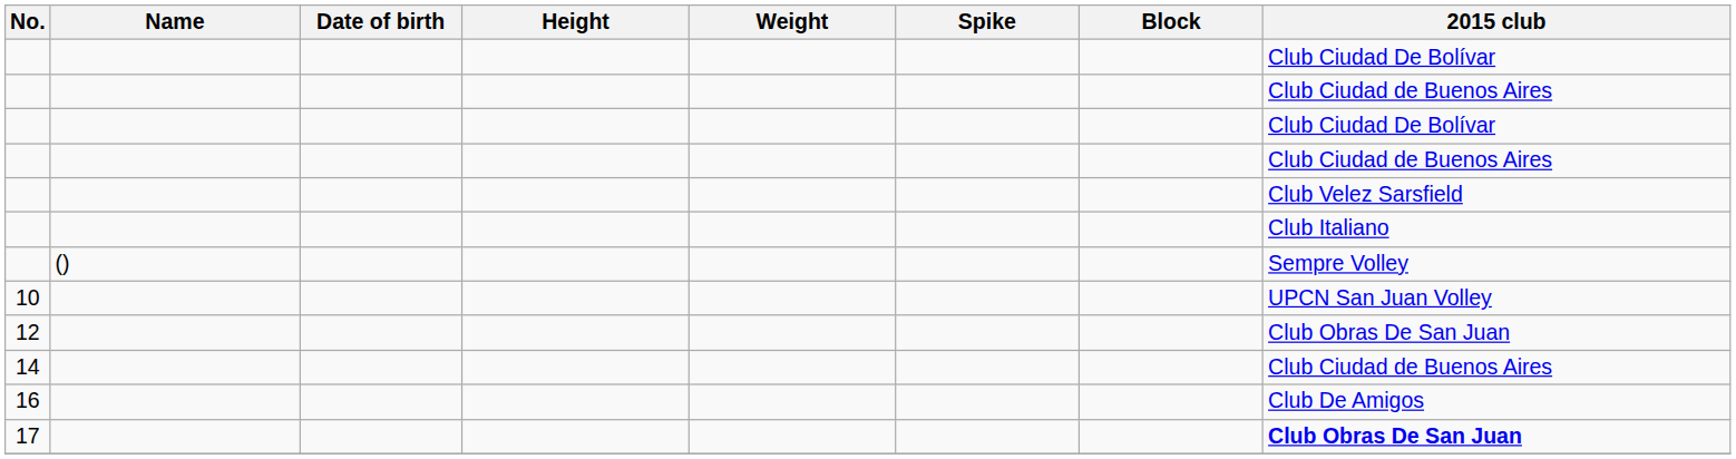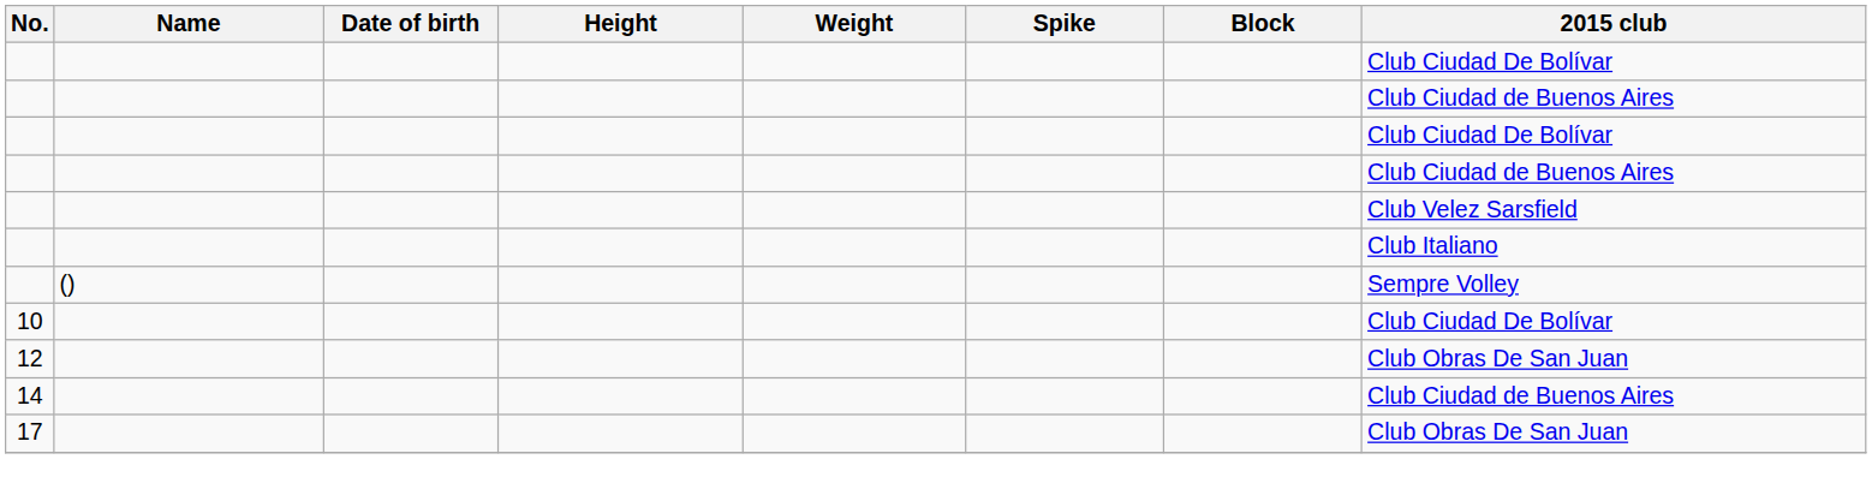10 | 2015 club: UPCN San Juan Volley -> Club Ciudad De Bolívar
- row: 16 | Club De Amigos
17 | 2015 club: bold -> normal
